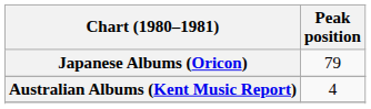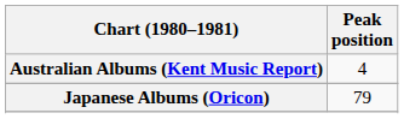rows swapped: Australian Albums (Kent Music Report) <-> Japanese Albums (Oricon)
